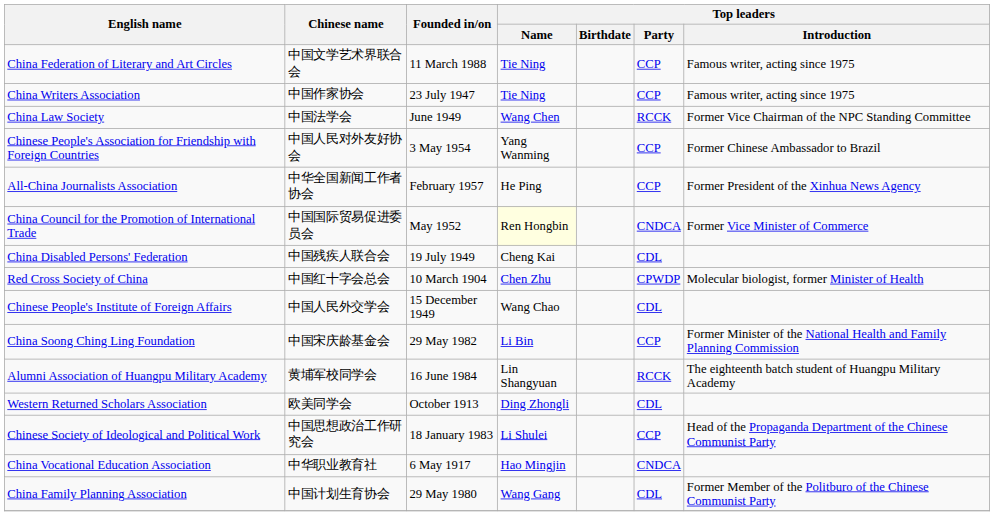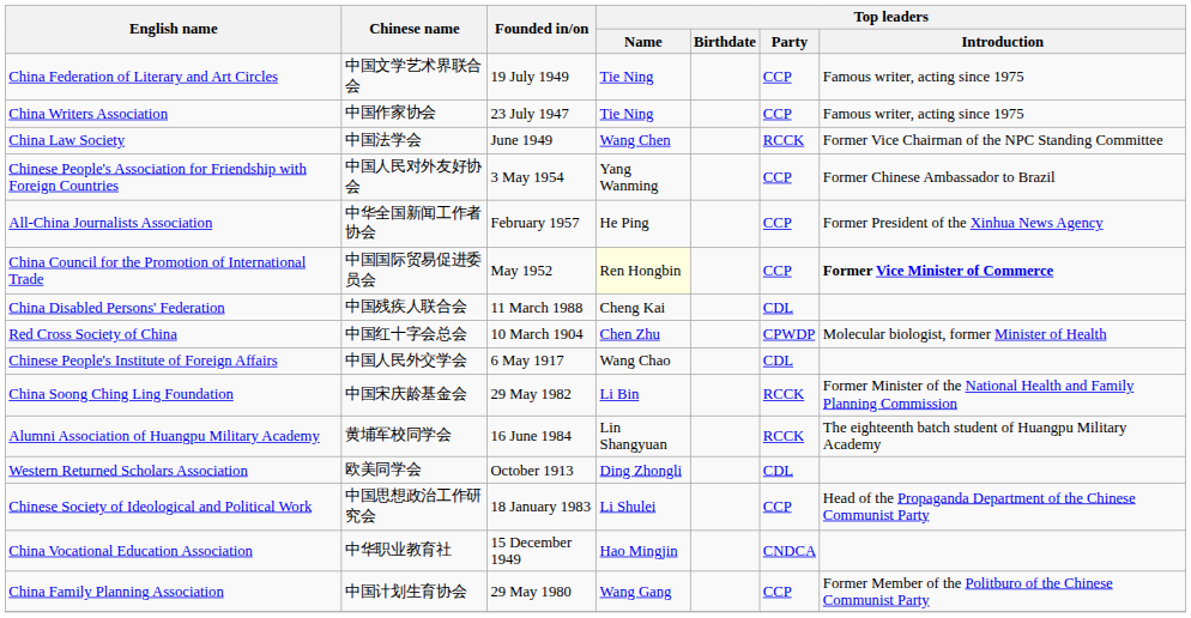China Federation of Literary and Art Circles | Founded in/on: 11 March 1988 -> 19 July 1949
China Council for the Promotion of International Trade | Top leaders / Party: CNDCA -> CCP
China Council for the Promotion of International Trade | Top leaders / Introduction: normal -> bold
China Disabled Persons' Federation | Founded in/on: 19 July 1949 -> 11 March 1988
Chinese People's Institute of Foreign Affairs | Founded in/on: 15 December 1949 -> 6 May 1917
China Soong Ching Ling Foundation | Top leaders / Party: CCP -> RCCK
China Vocational Education Association | Founded in/on: 6 May 1917 -> 15 December 1949
China Family Planning Association | Top leaders / Party: CDL -> CCP
